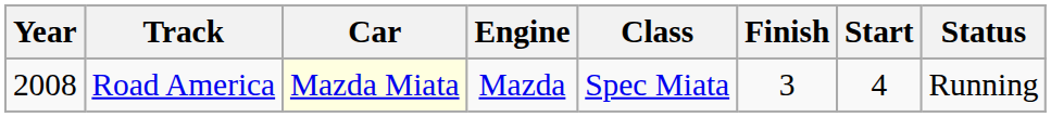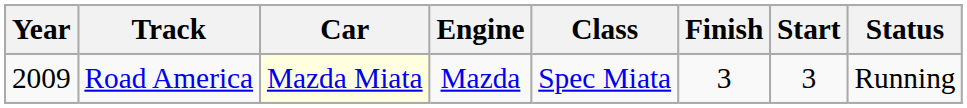Road America | Year: 2008 -> 2009
Road America | Start: 4 -> 3
